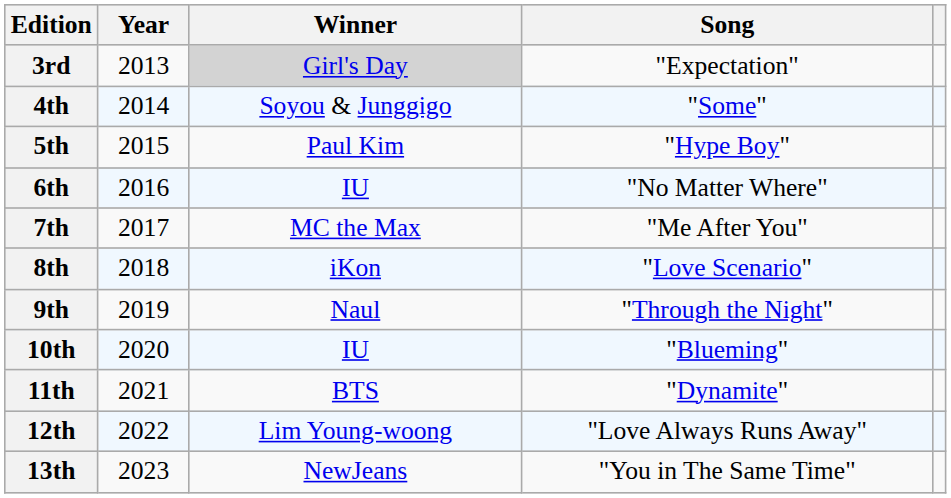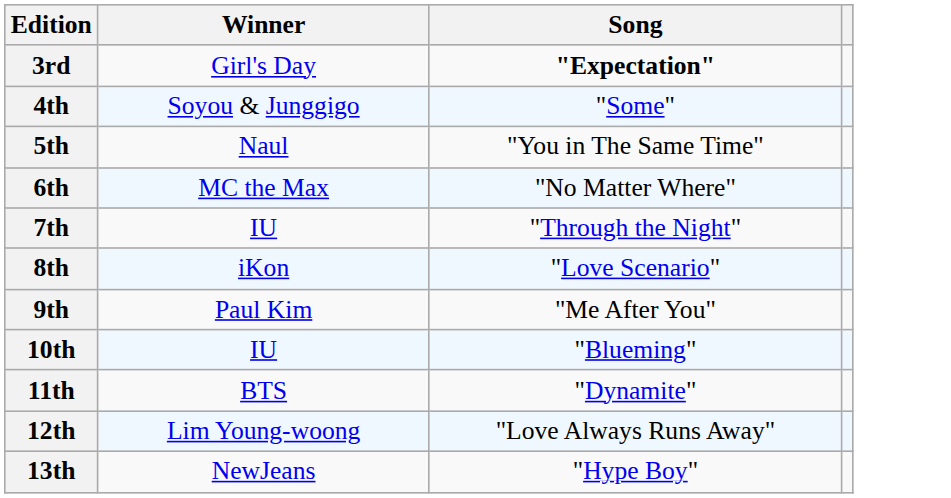- column: Year | 2013 | 2014 | 2015 | 2016 | 2017 | 2018 | 2019 | 2020 | 2021 | 2022 | 2023
3rd | Winner: lightgrey background -> no background
3rd | Song: normal -> bold
5th | Winner: Paul Kim -> Naul
5th | Song: "Hype Boy" -> "You in The Same Time"
6th | Winner: IU -> MC the Max
7th | Winner: MC the Max -> IU
7th | Song: "Me After You" -> "Through the Night"
9th | Winner: Naul -> Paul Kim
9th | Song: "Through the Night" -> "Me After You"
13th | Song: "You in The Same Time" -> "Hype Boy"
